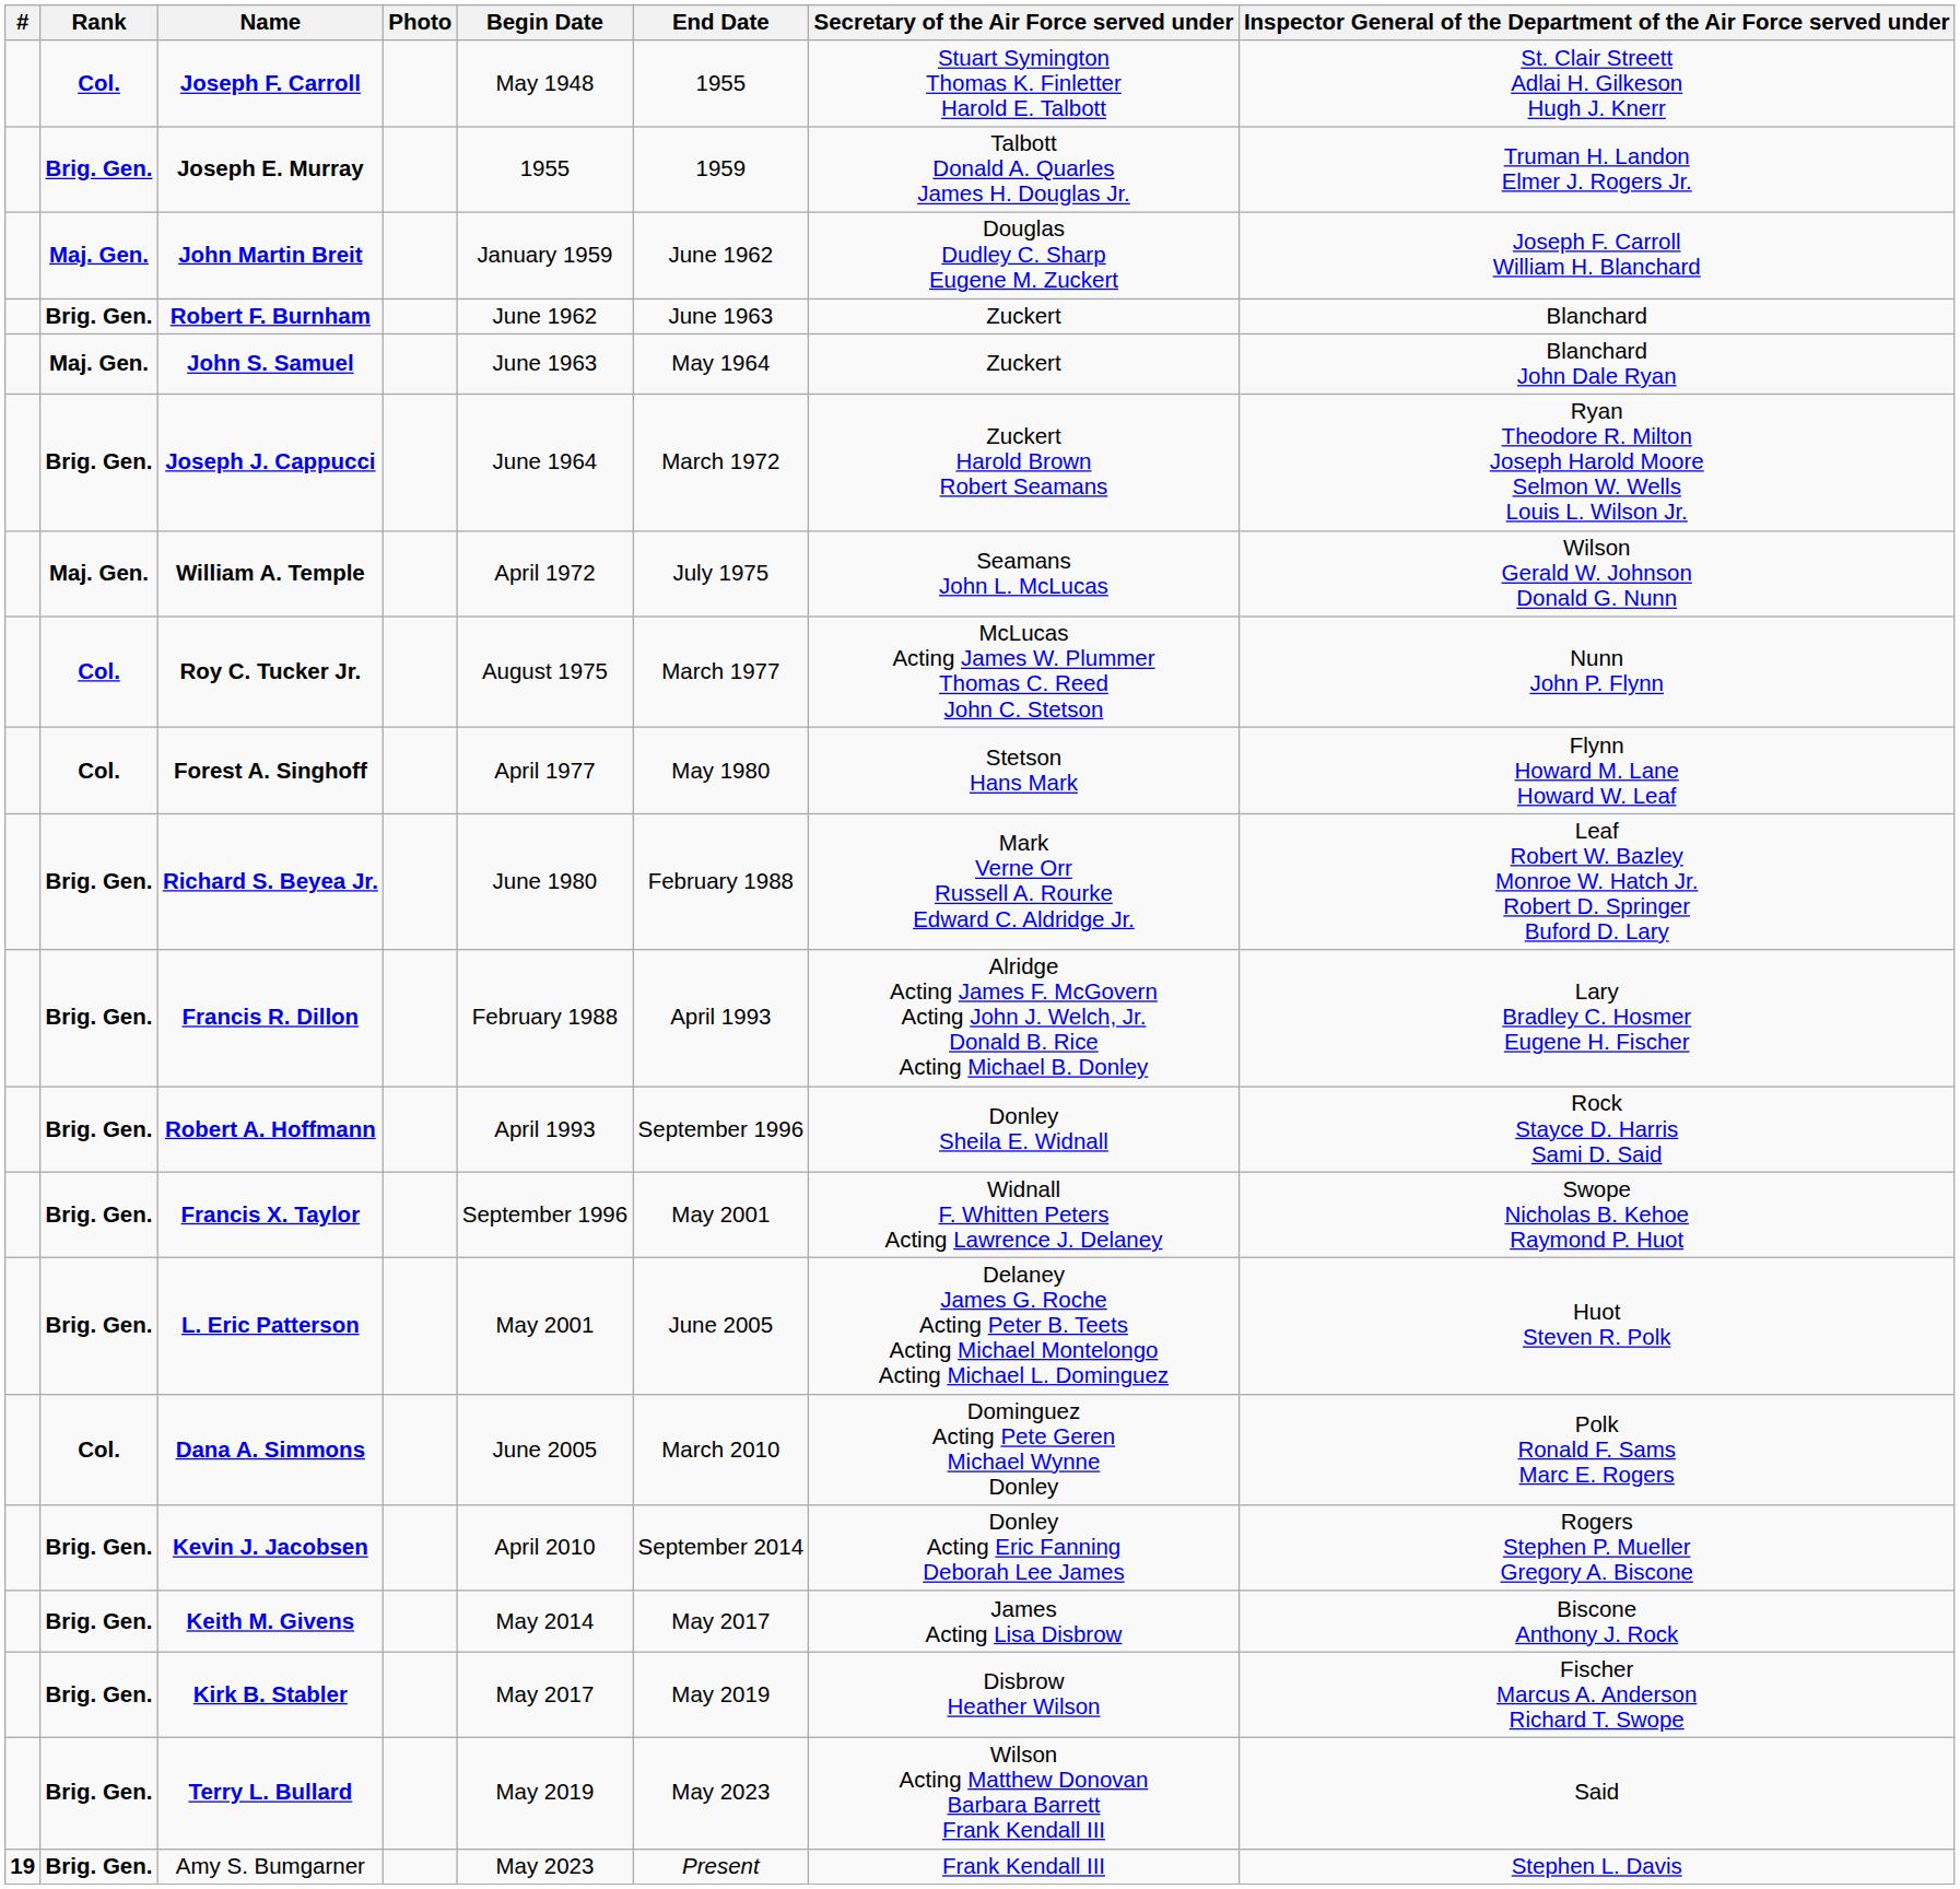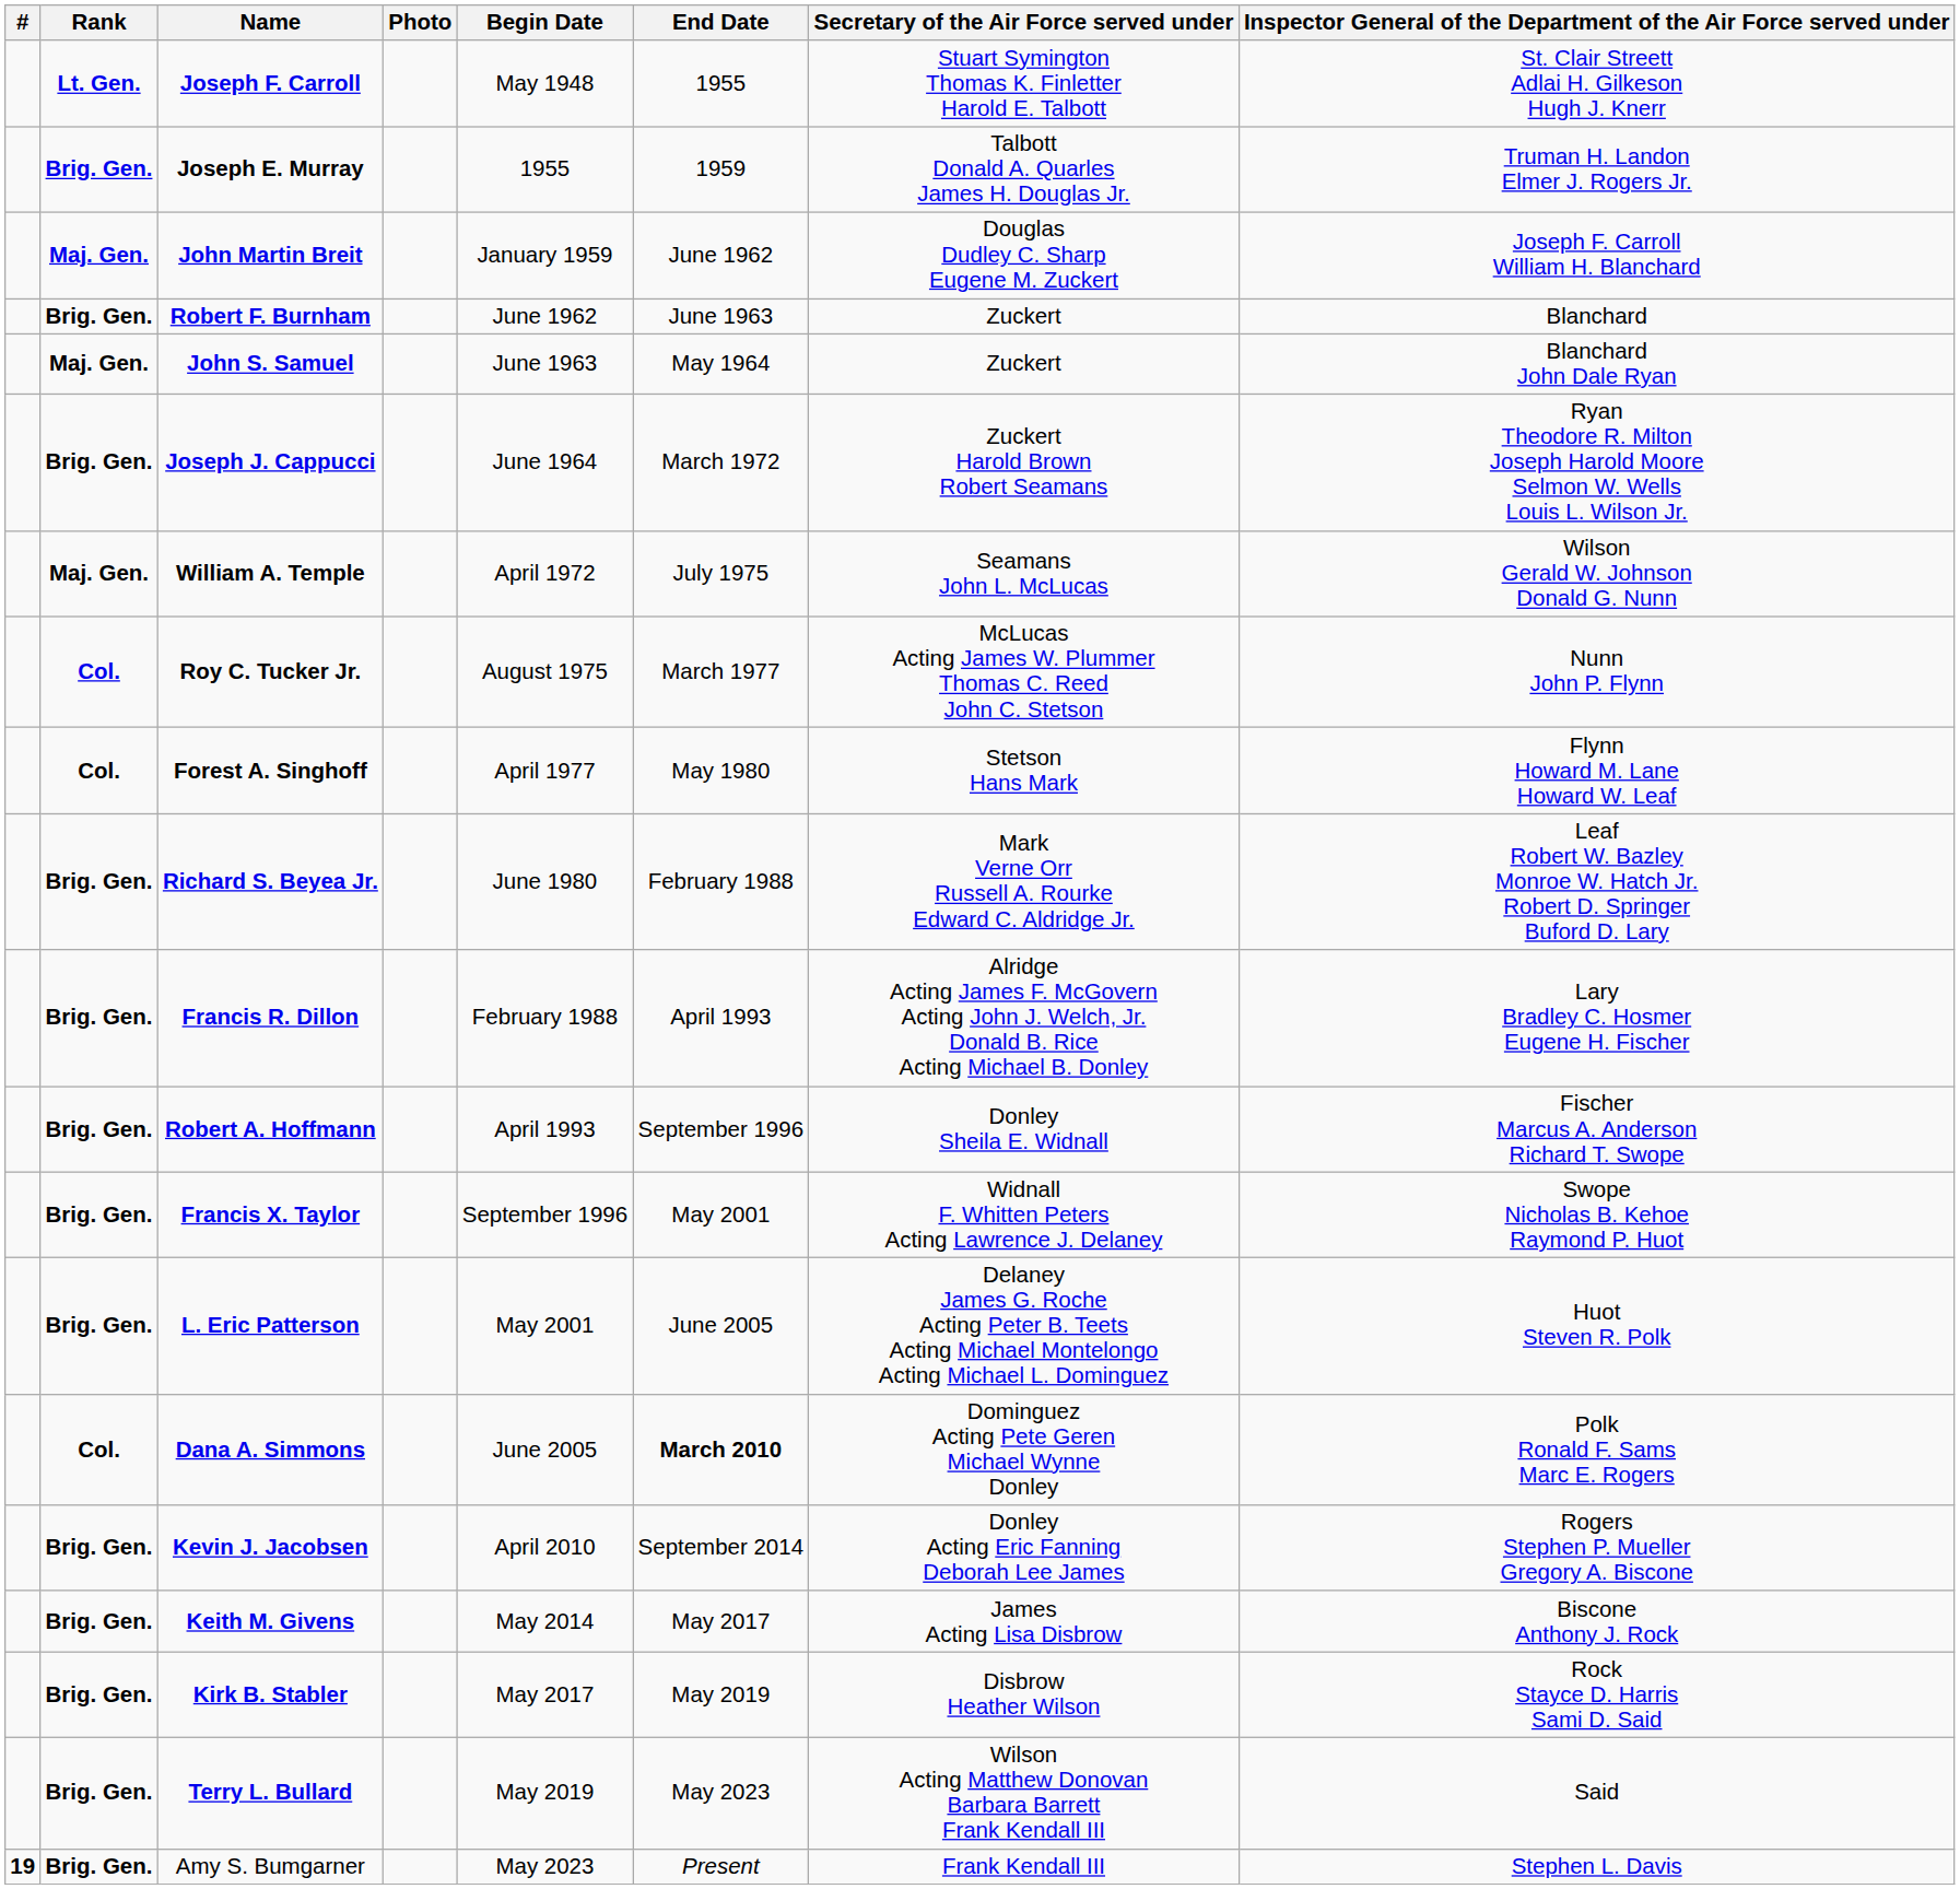Joseph F. Carroll | Rank: Col. -> Lt. Gen.
Robert A. Hoffmann | column 8: Rock Stayce D. Harris Sami D. Said -> Fischer Marcus A. Anderson Richard T. Swope
Dana A. Simmons | End Date: normal -> bold
Kirk B. Stabler | column 8: Fischer Marcus A. Anderson Richard T. Swope -> Rock Stayce D. Harris Sami D. Said
